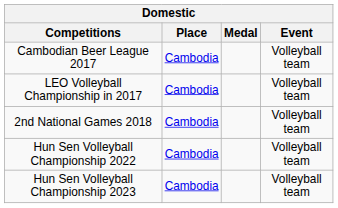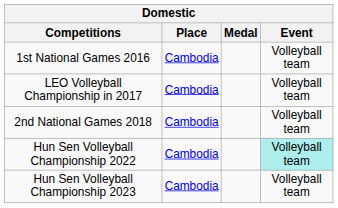+ row: 1st National Games 2016 | Cambodia | Volleyball team
- row: Cambodian Beer League 2017 | Cambodia | Volleyball team
Hun Sen Volleyball Championship 2022 | Event: no background -> paleturquoise background
